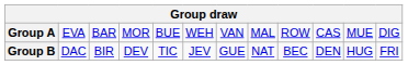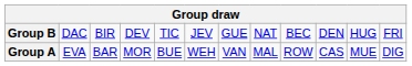rows swapped: Group A <-> Group B
